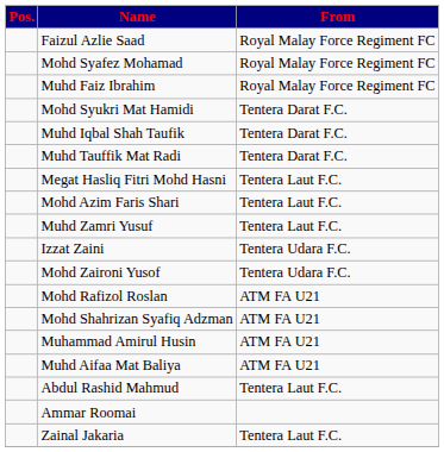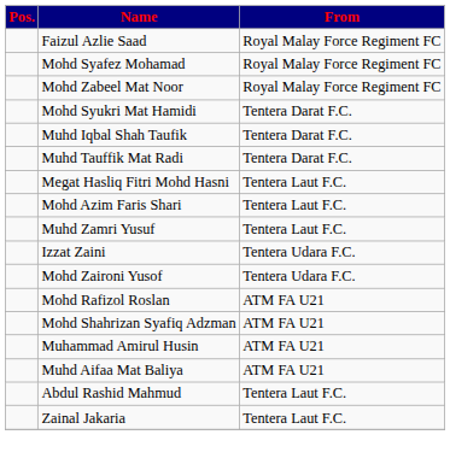+ row: Mohd Zabeel Mat Noor | Royal Malay Force Regiment FC
- row: Muhd Faiz Ibrahim | Royal Malay Force Regiment FC
- row: Ammar Roomai
